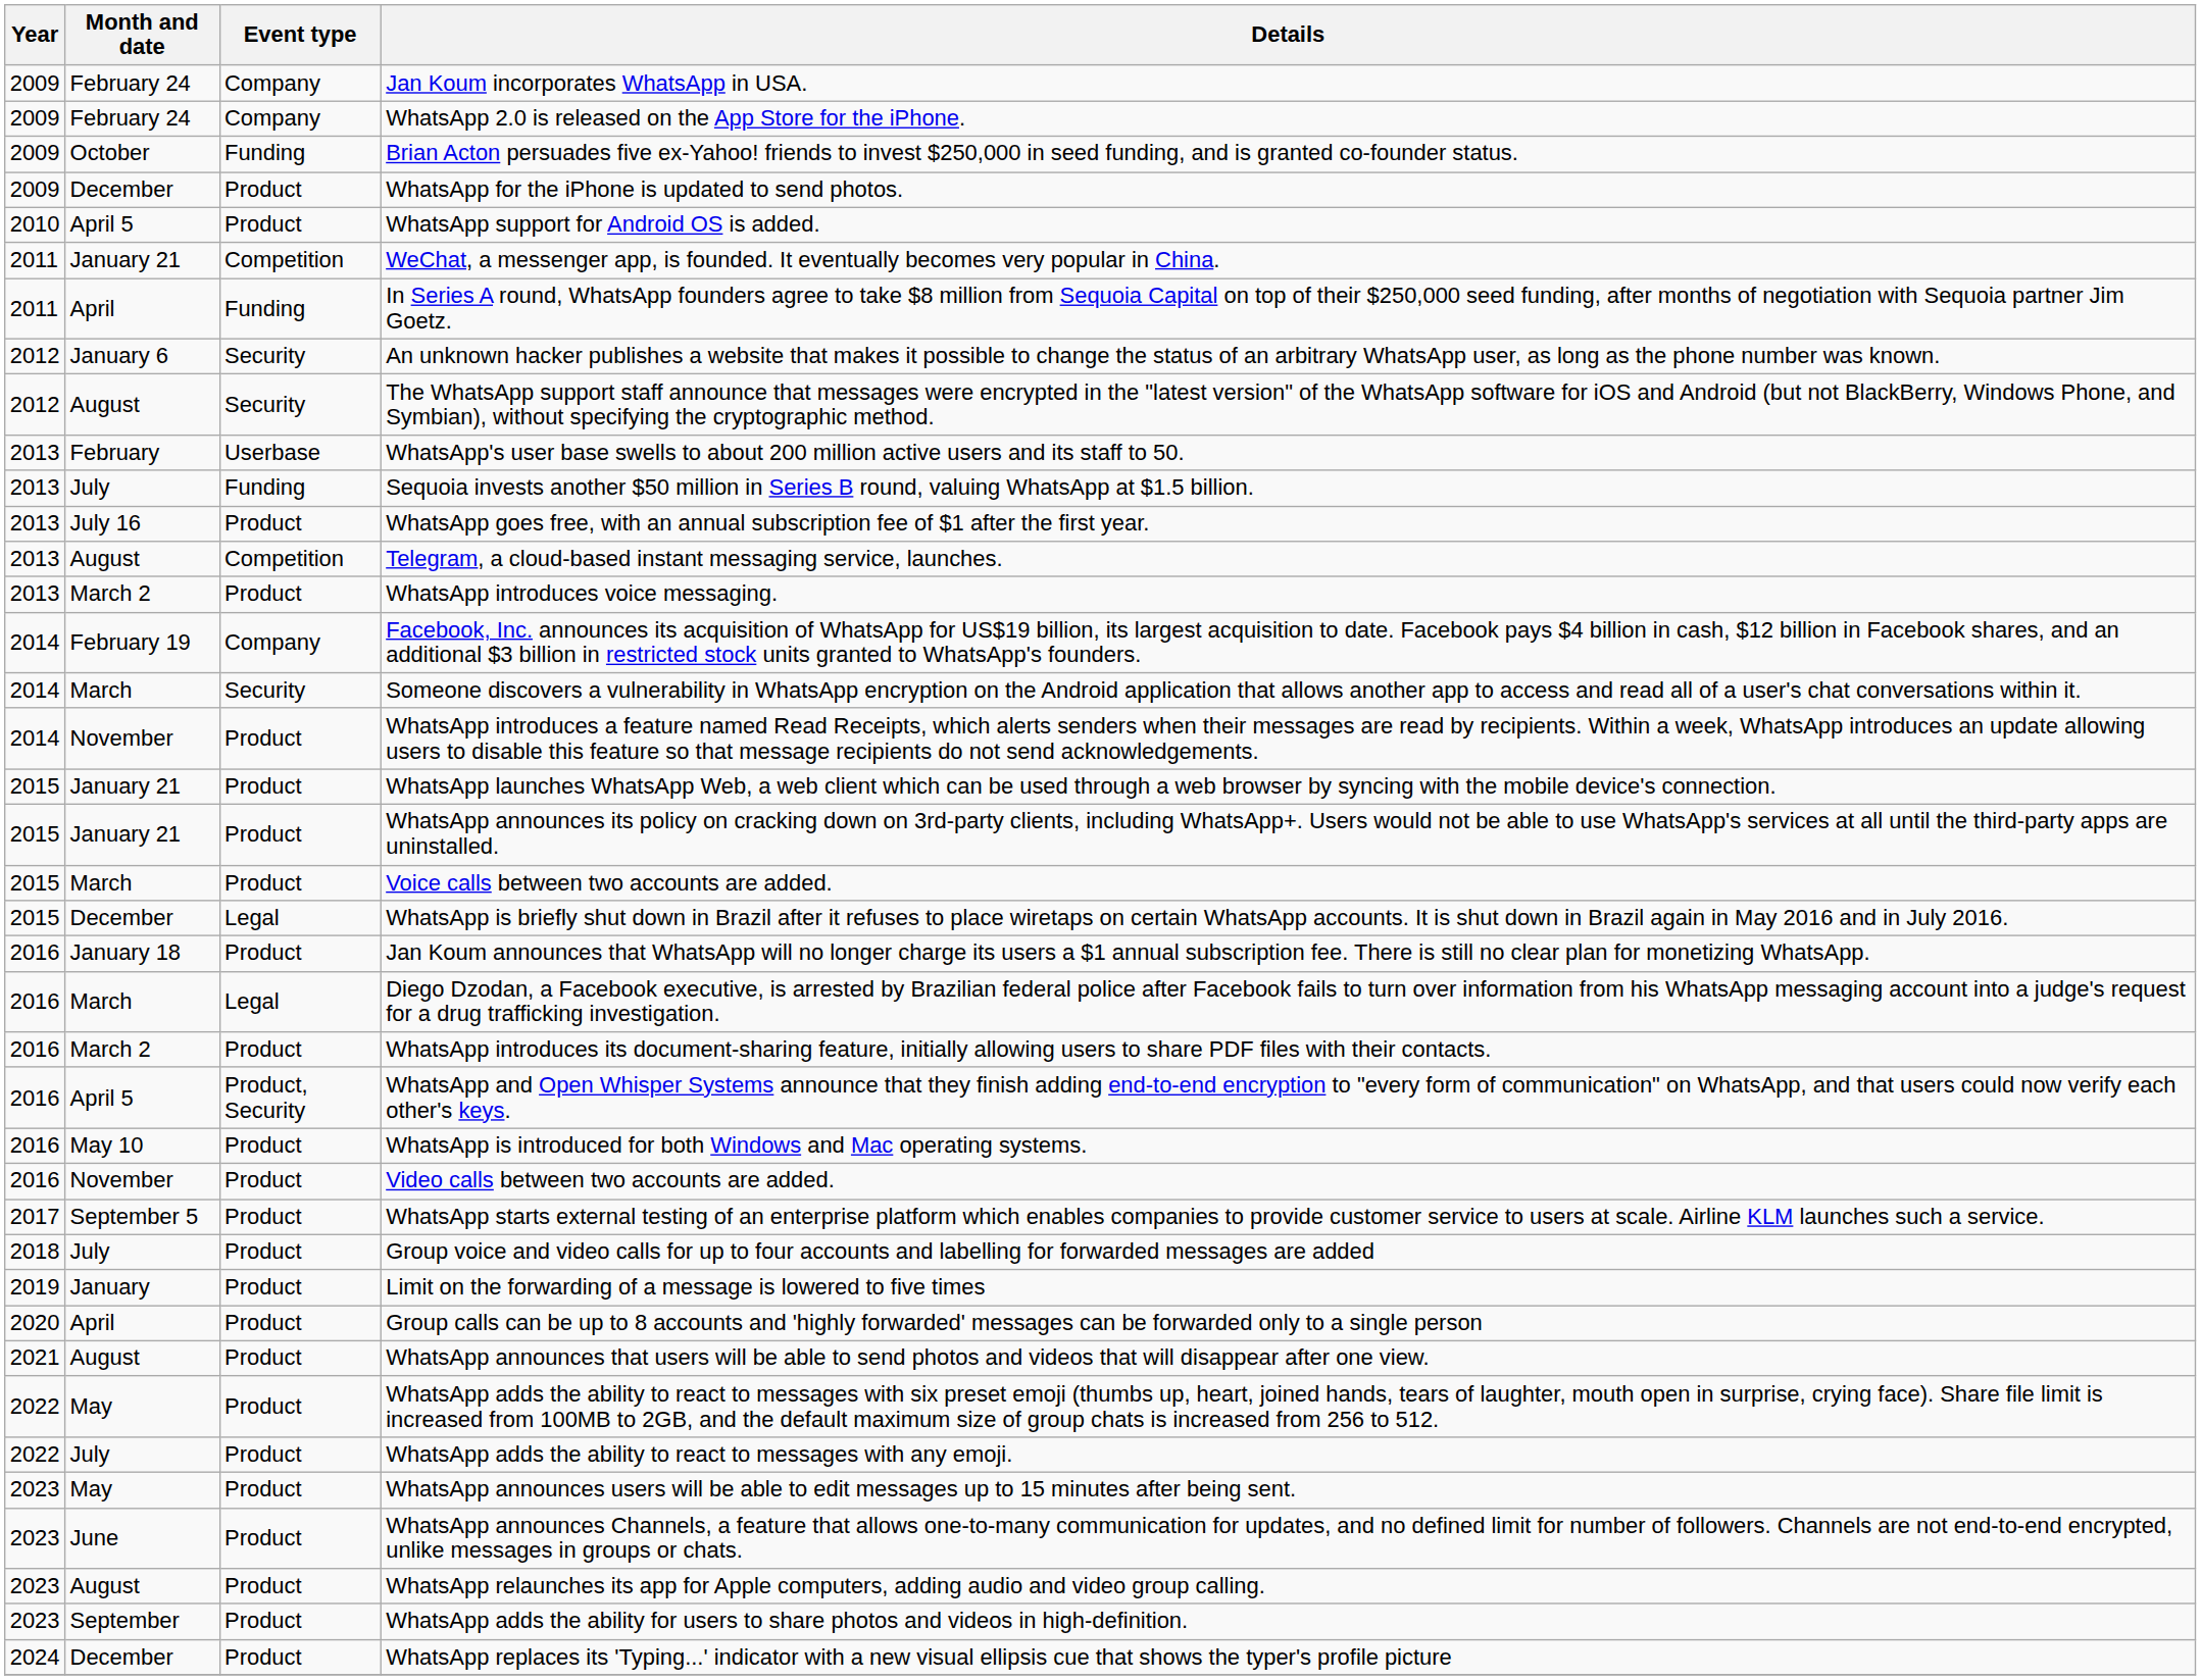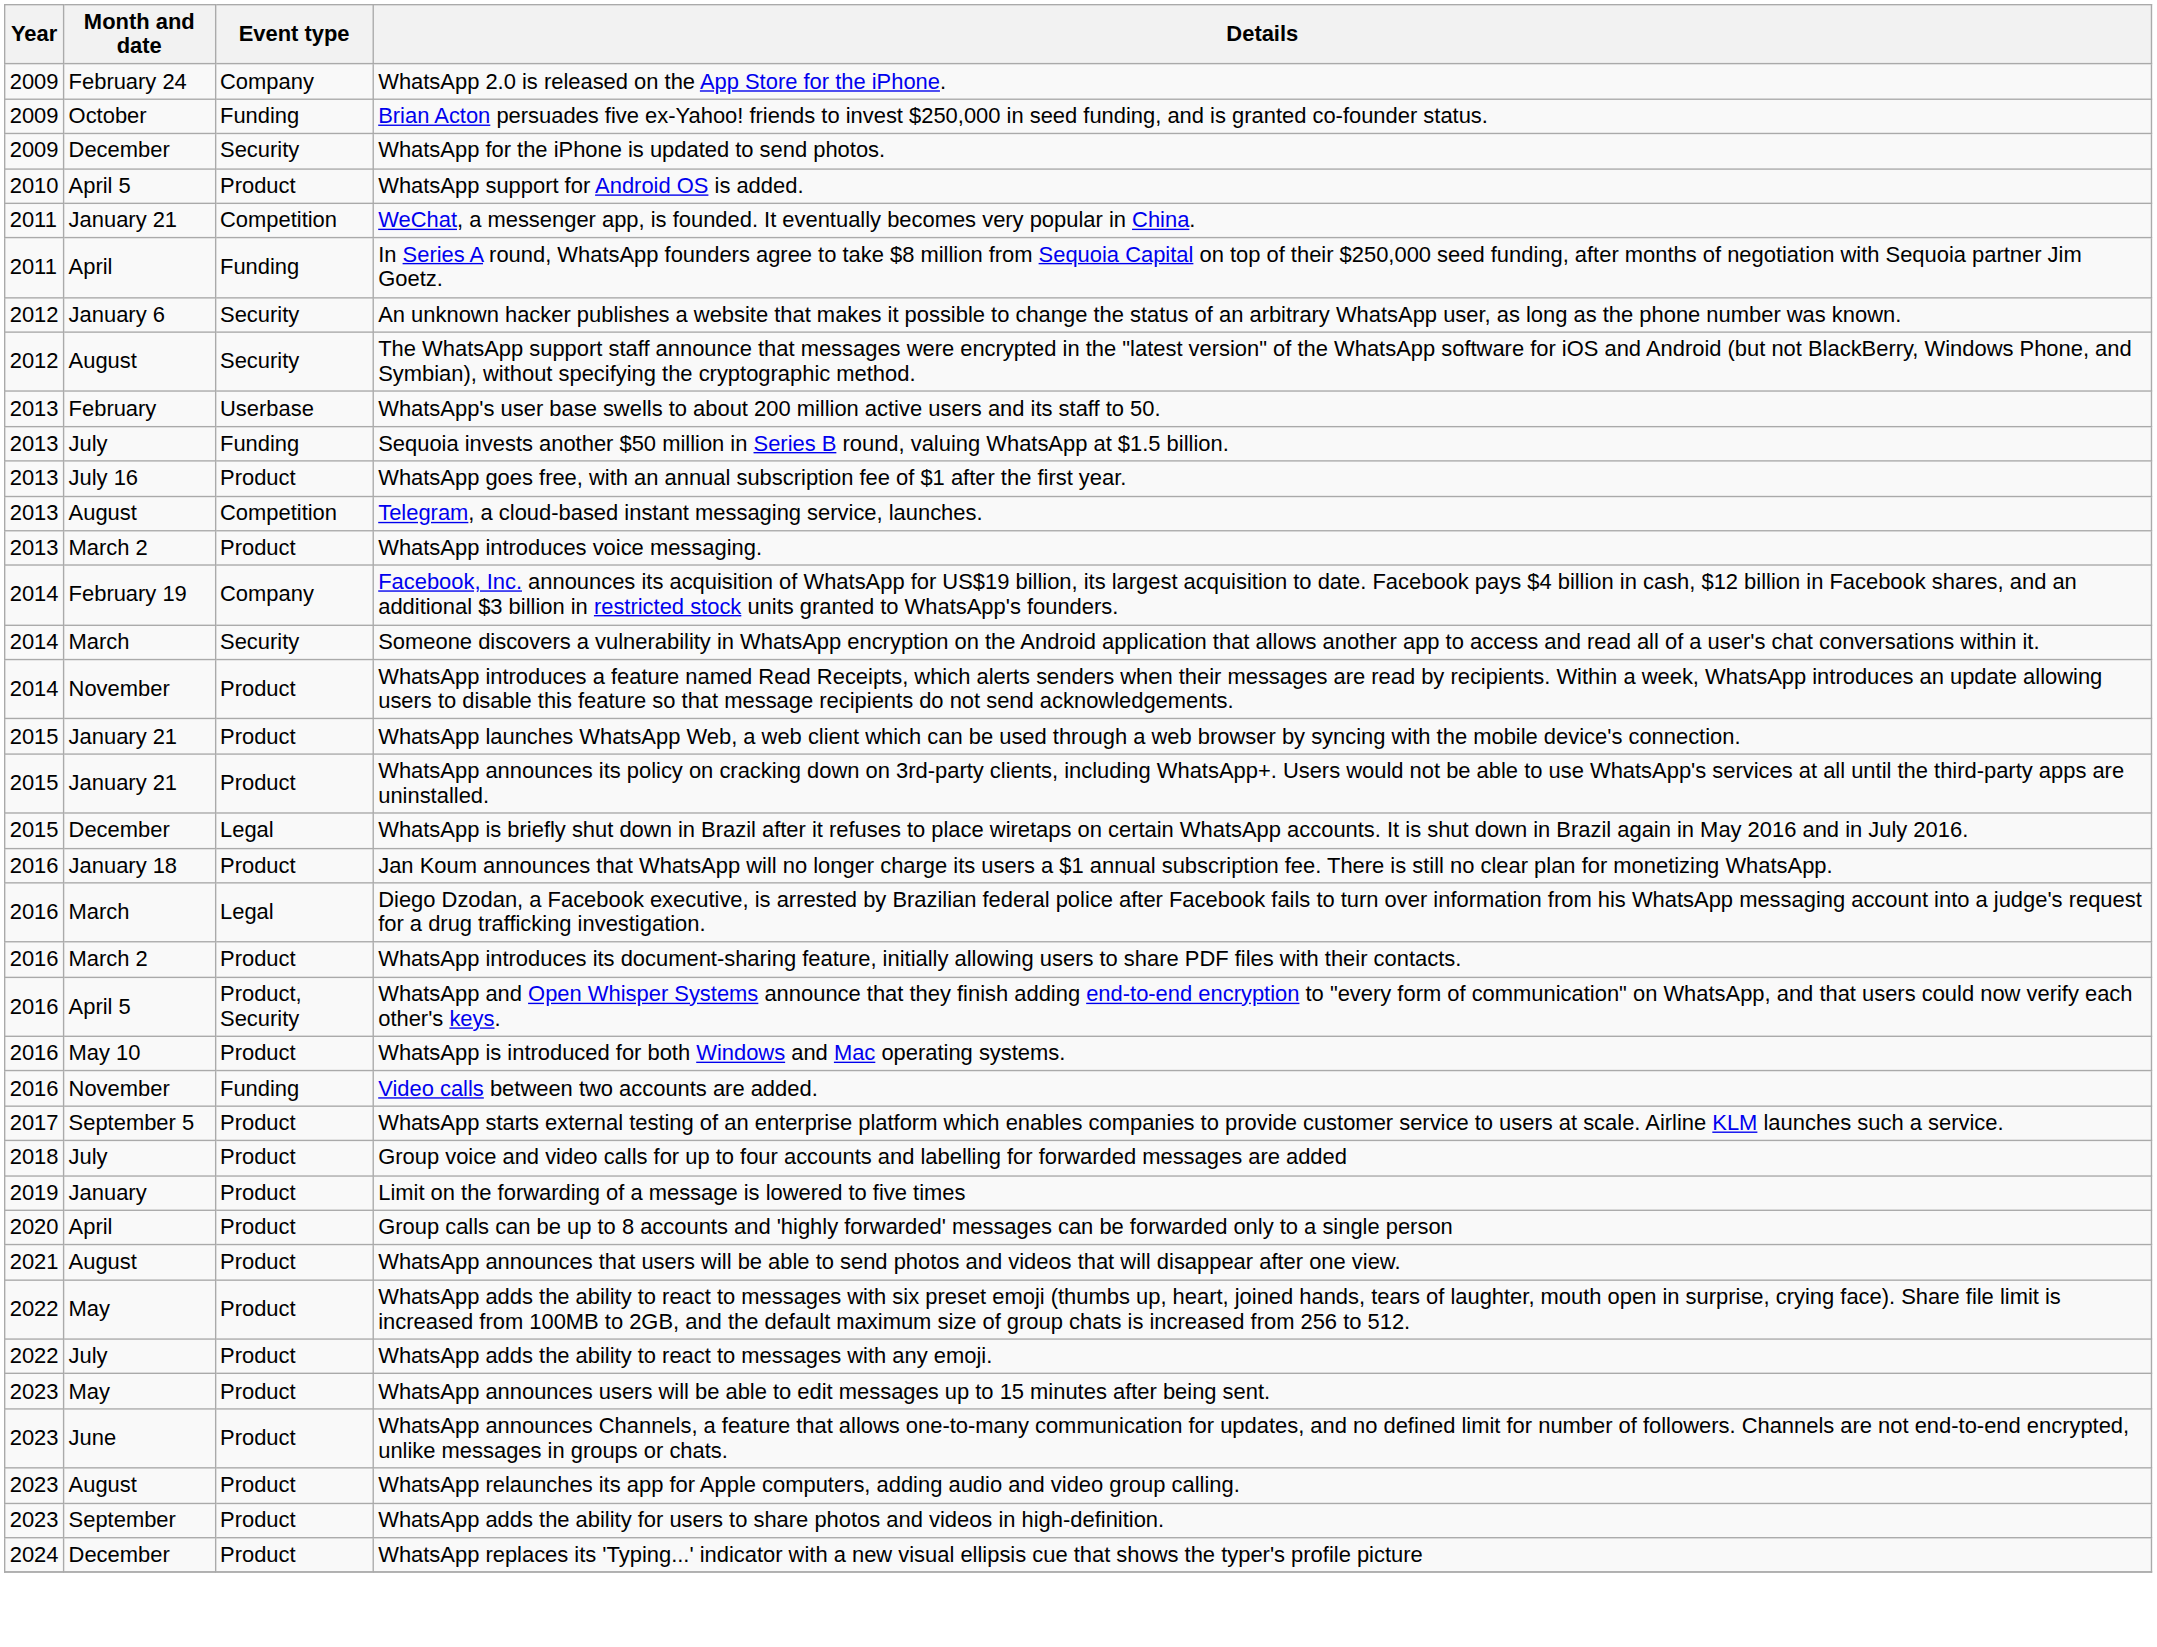- row: 2009 | February 24 | Company | Jan Koum incorporates WhatsApp in USA.
WhatsApp for the iPhone is updated to send photos. | Event type: Product -> Security
- row: 2015 | March | Product | Voice calls between two accounts are added.
Video calls between two accounts are added. | Event type: Product -> Funding
